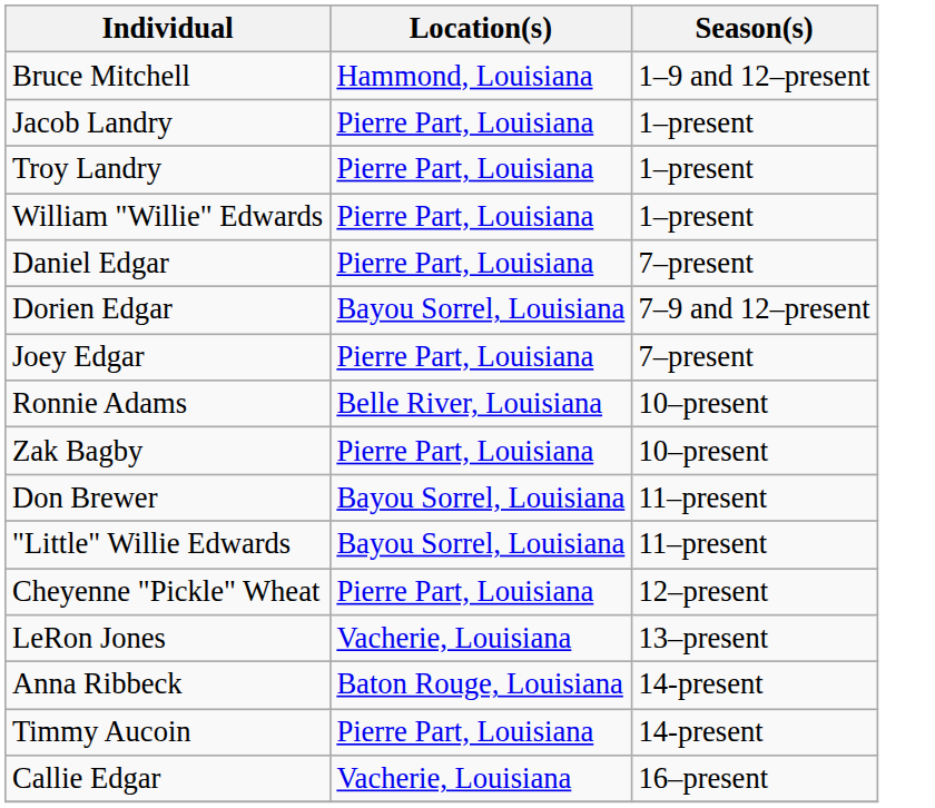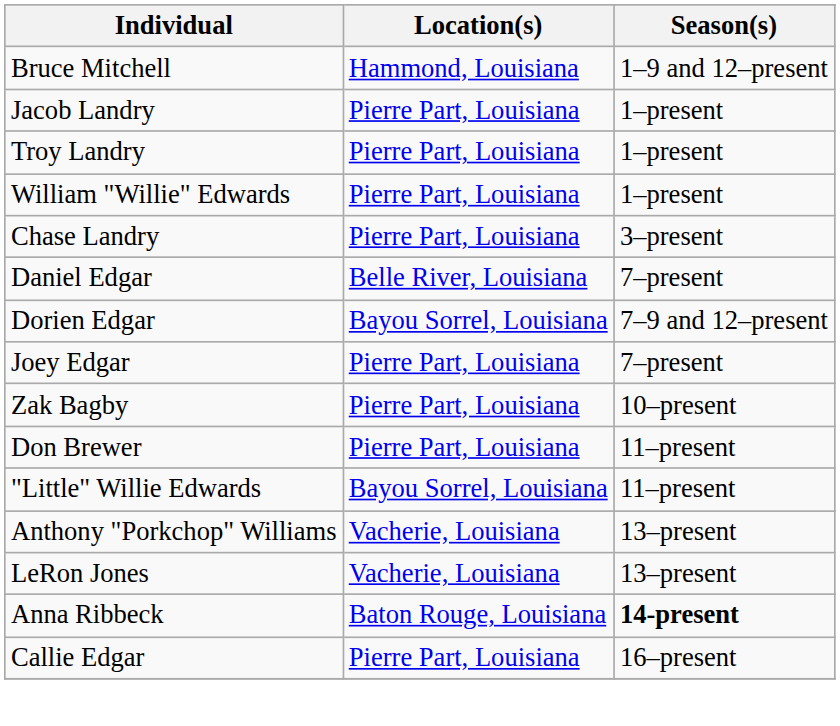+ row: Chase Landry | Pierre Part, Louisiana | 3–present
Daniel Edgar | Location(s): Pierre Part, Louisiana -> Belle River, Louisiana
- row: Ronnie Adams | Belle River, Louisiana | 10–present
Don Brewer | Location(s): Bayou Sorrel, Louisiana -> Pierre Part, Louisiana
- row: Cheyenne "Pickle" Wheat | Pierre Part, Louisiana | 12–present
+ row: Anthony "Porkchop" Williams | Vacherie, Louisiana | 13–present
Anna Ribbeck | Season(s): normal -> bold
- row: Timmy Aucoin | Pierre Part, Louisiana | 14-present
Callie Edgar | Location(s): Vacherie, Louisiana -> Pierre Part, Louisiana
